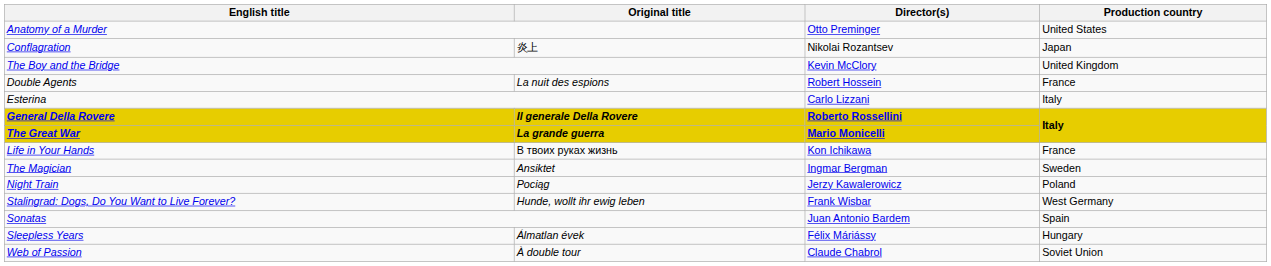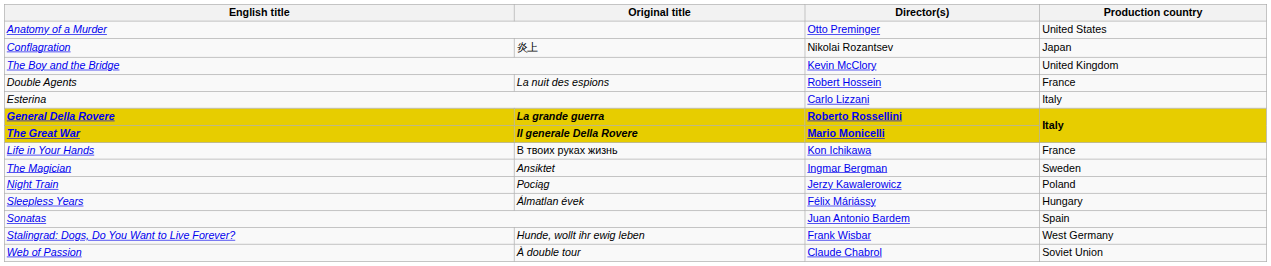General Della Rovere | Original title: Il generale Della Rovere -> La grande guerra
The Great War | Original title: La grande guerra -> Il generale Della Rovere
rows swapped: Sleepless Years <-> Stalingrad: Dogs, Do You Want to Live Forever?
